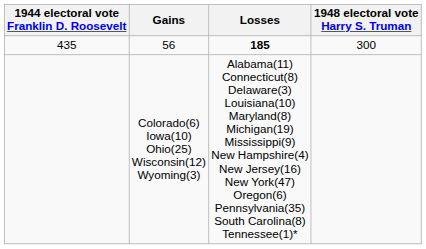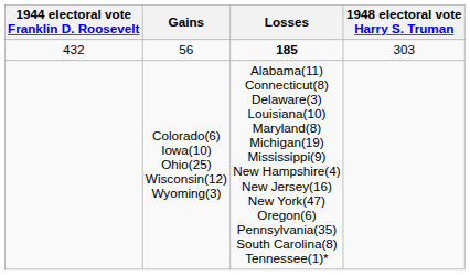56 | 1944 electoral vote Franklin D. Roosevelt: 435 -> 432
56 | 1948 electoral vote Harry S. Truman: 300 -> 303
